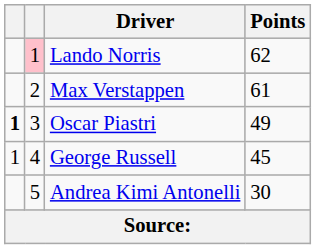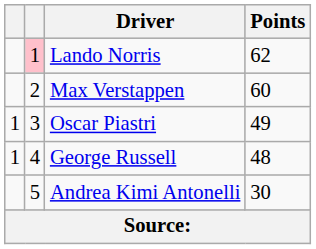Max Verstappen | Points: 61 -> 60
Oscar Piastri | column 1: bold -> normal
George Russell | Points: 45 -> 48
